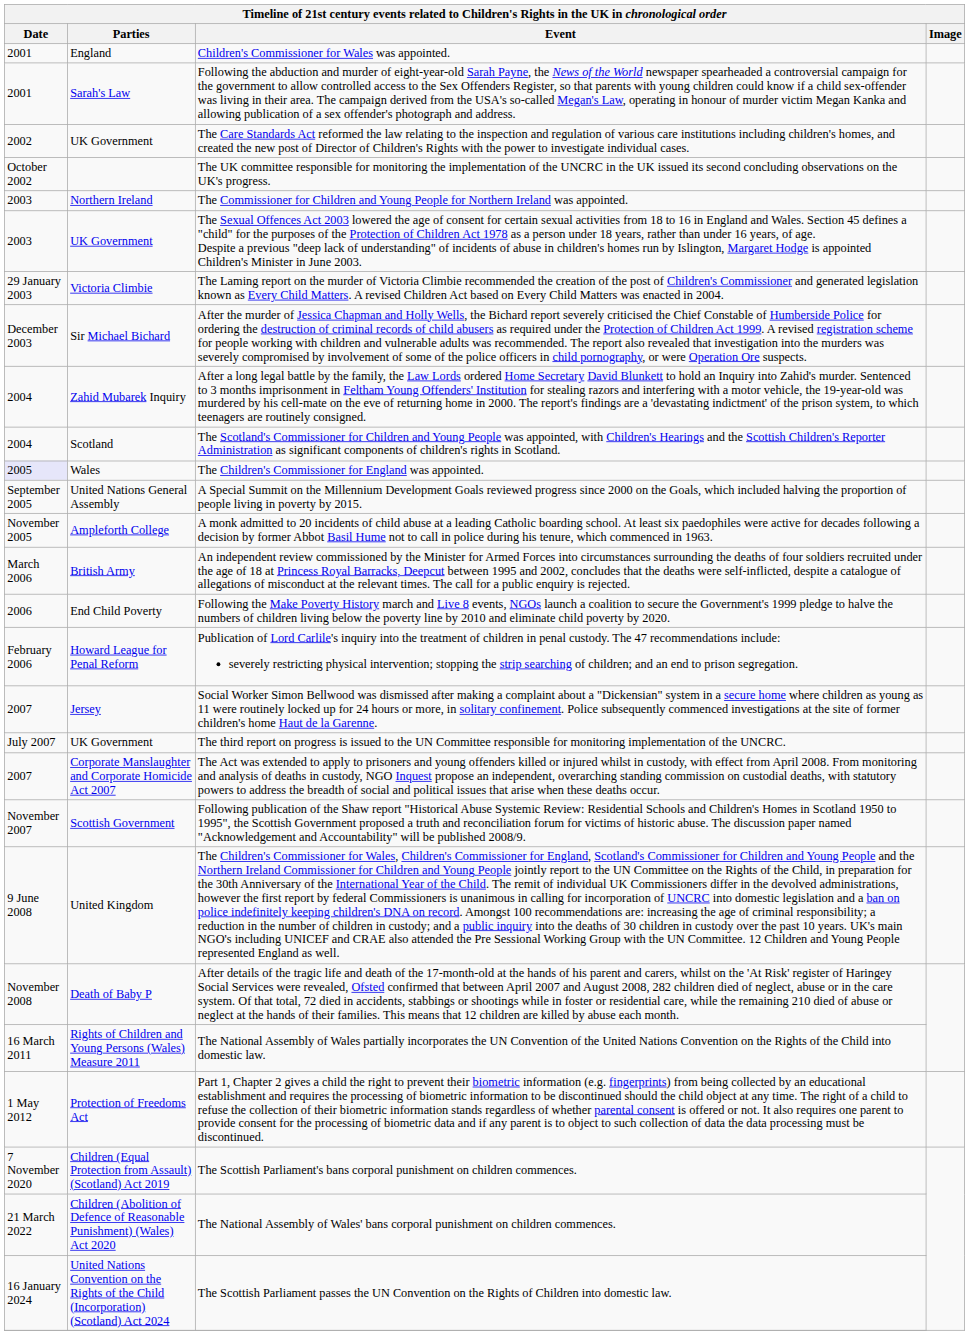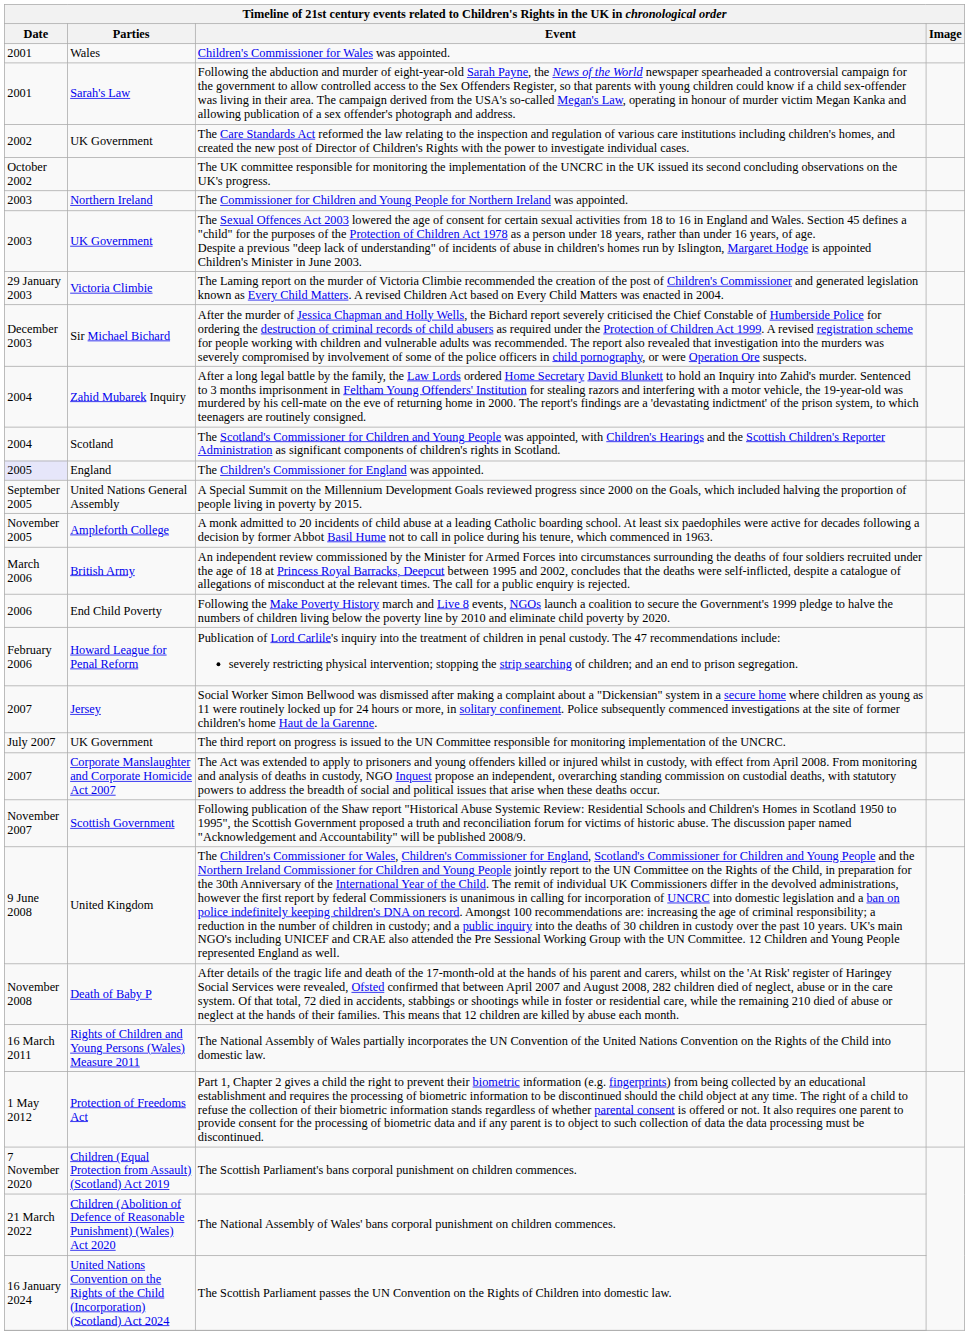Children's Commissioner for Wales was appointed. | Parties: England -> Wales
The Children's Commissioner for England was appointed. | Parties: Wales -> England
